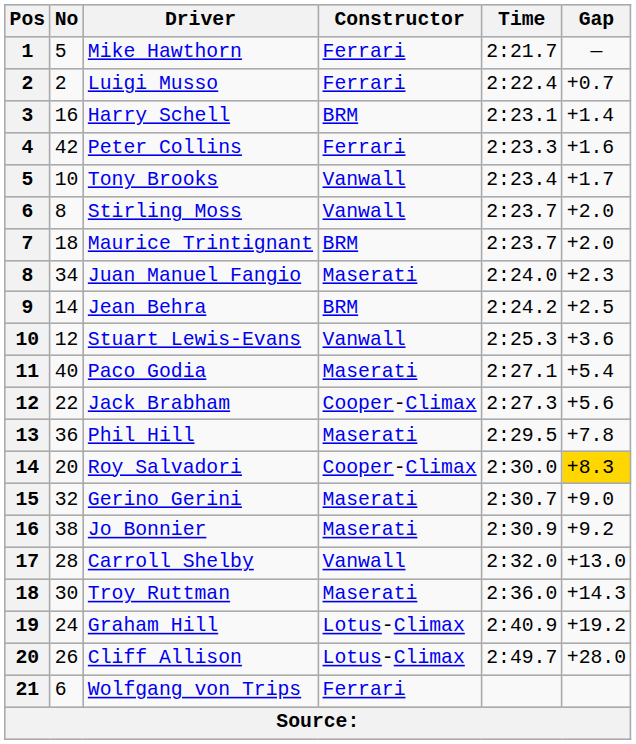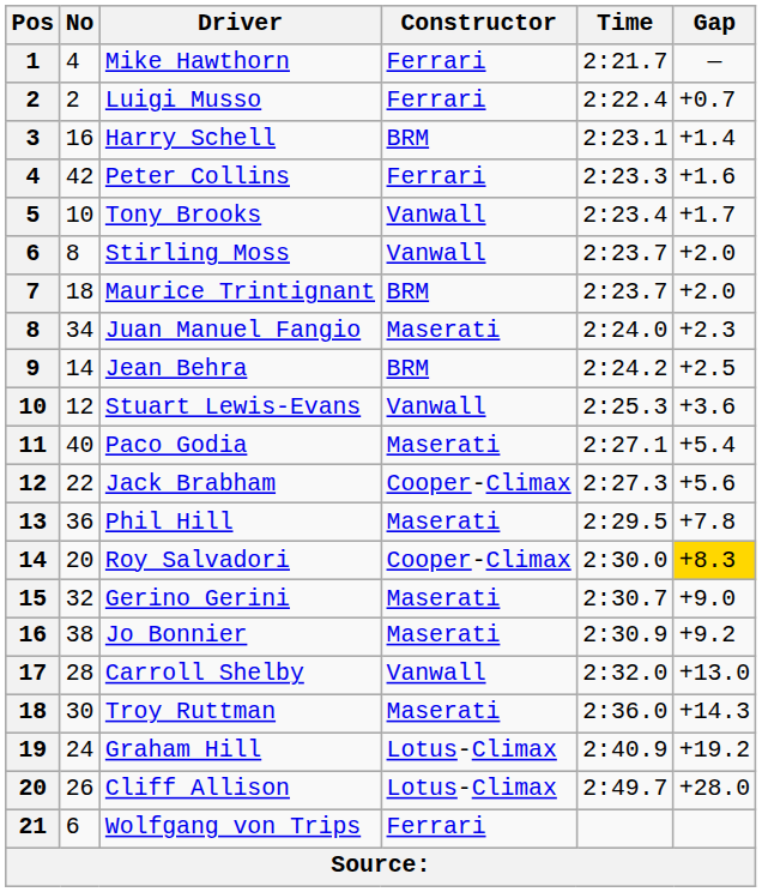Mike Hawthorn | No: 5 -> 4
